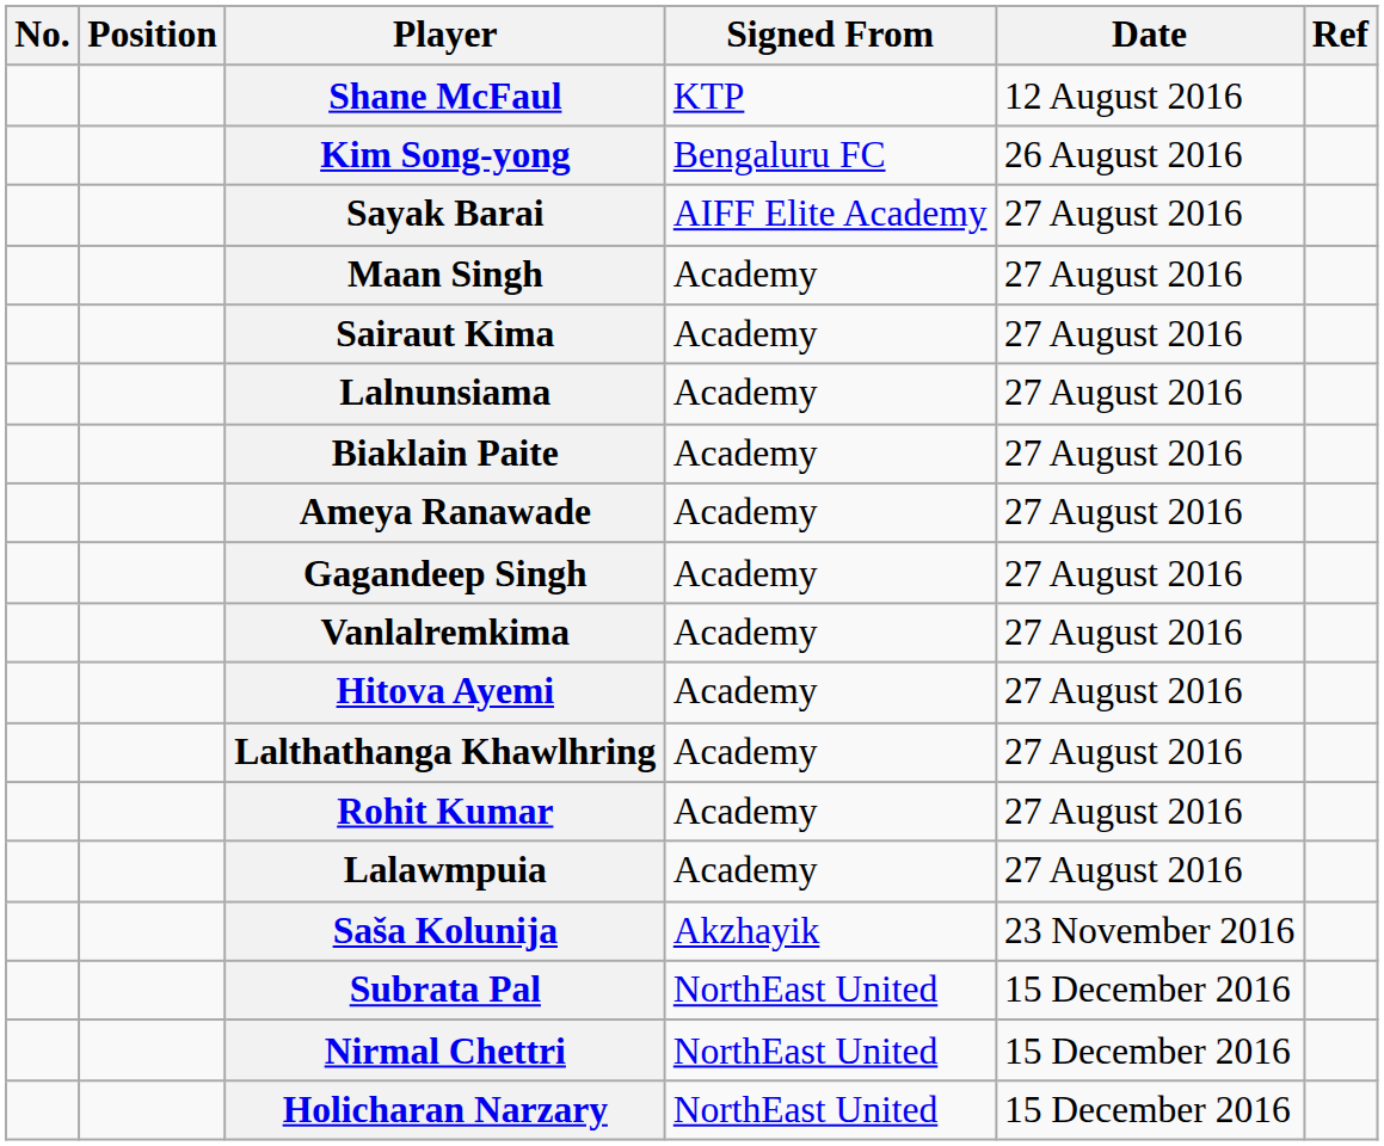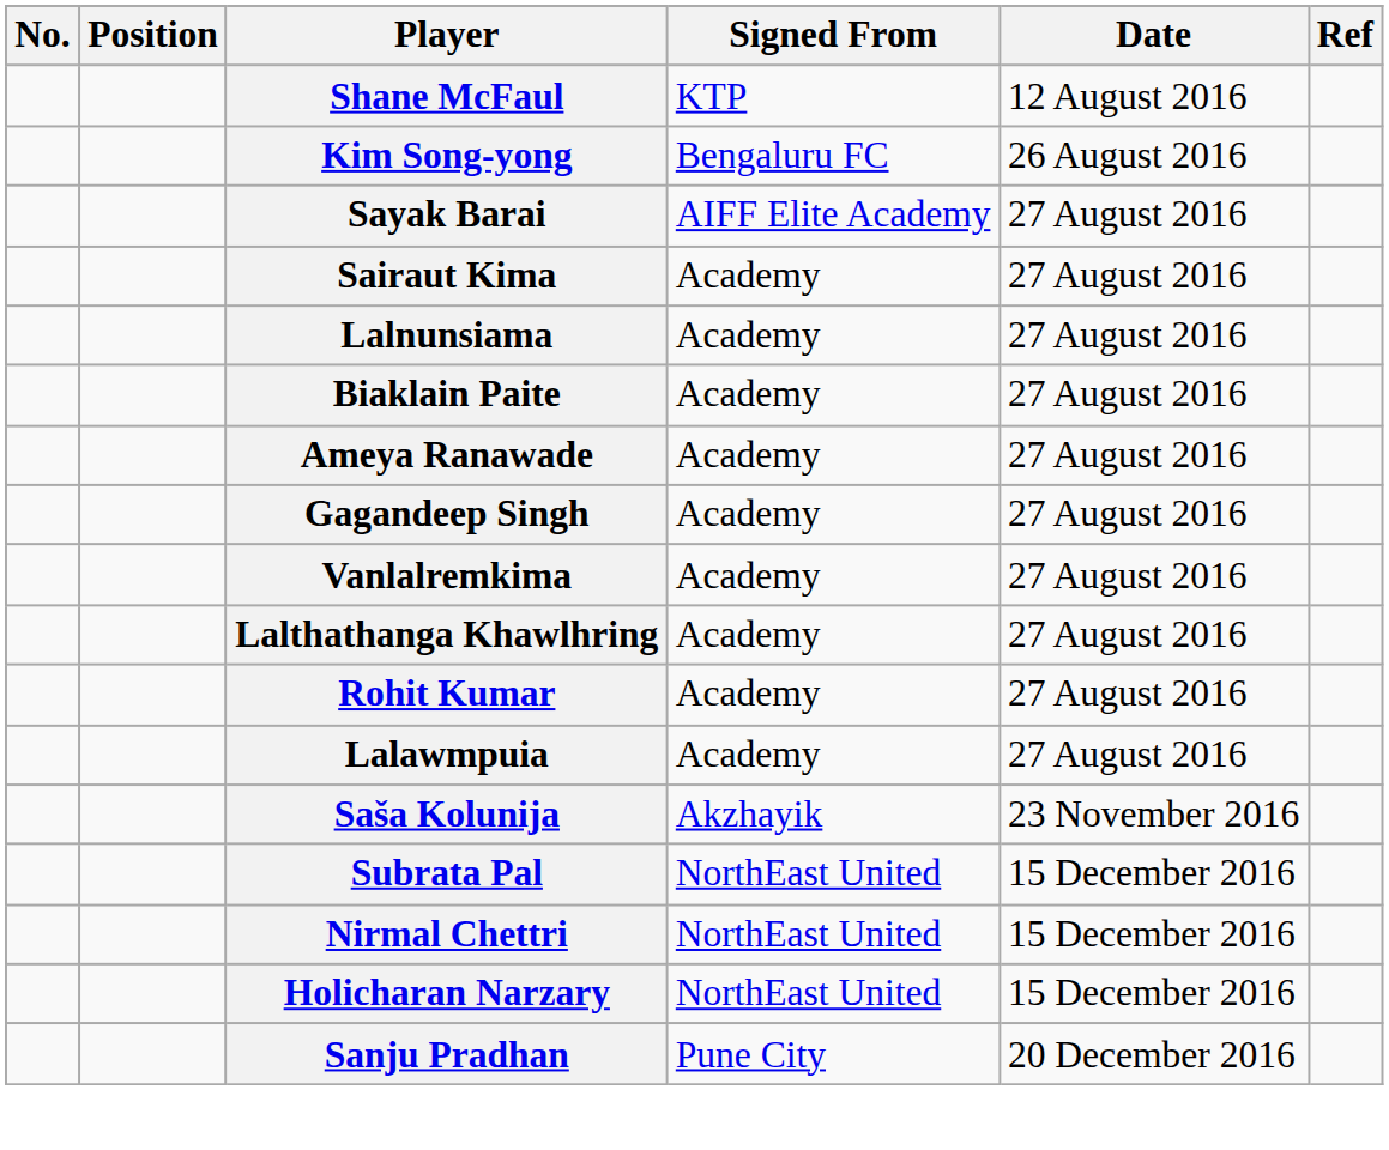- row: Maan Singh | Academy | 27 August 2016
- row: Hitova Ayemi | Academy | 27 August 2016
+ row: Sanju Pradhan | Pune City | 20 December 2016
